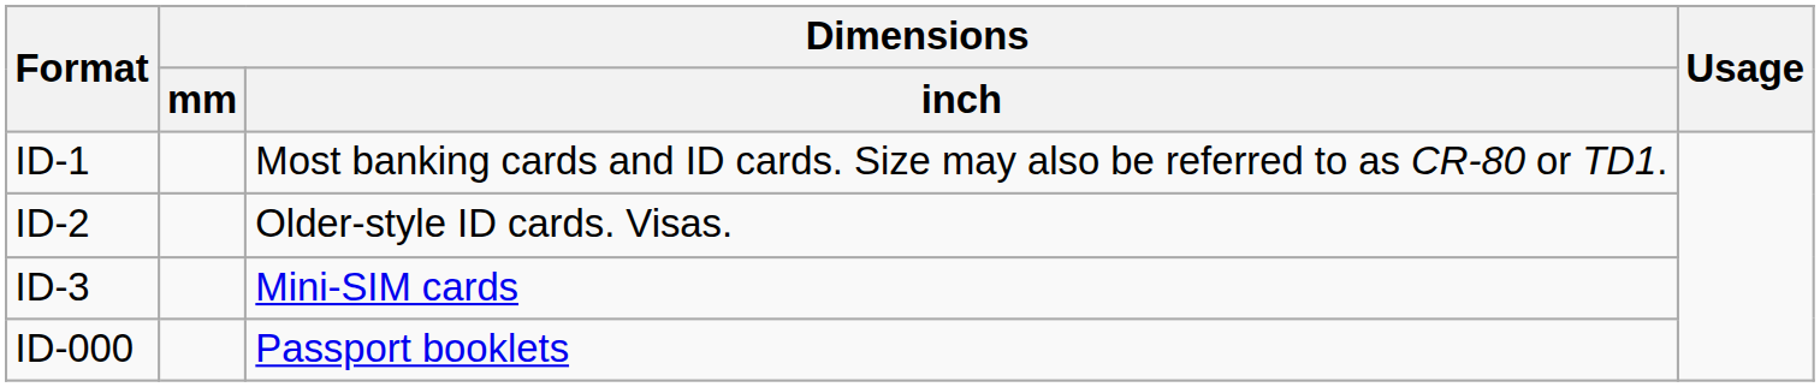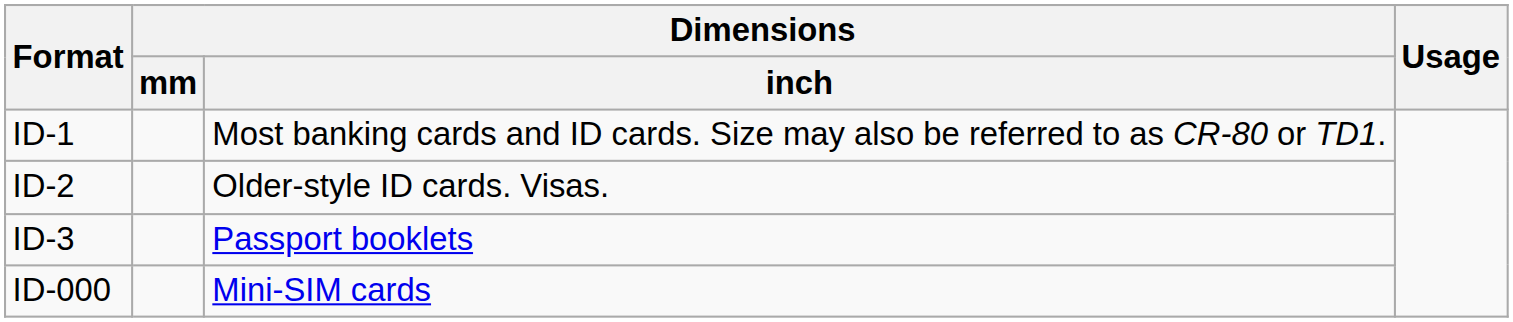ID-3 | Dimensions / inch: Mini-SIM cards -> Passport booklets
ID-000 | Dimensions / inch: Passport booklets -> Mini-SIM cards
